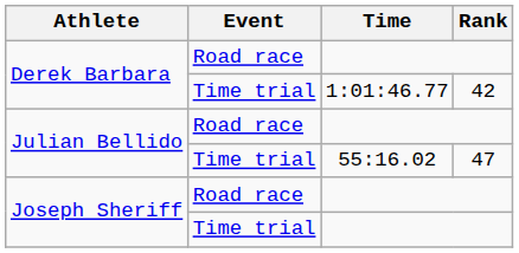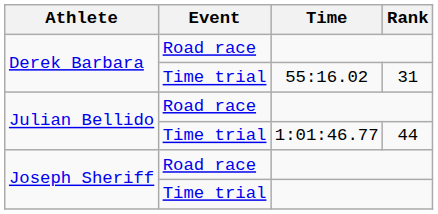Derek Barbara / Time trial | Time: 1:01:46.77 -> 55:16.02
Derek Barbara / Time trial | Rank: 42 -> 31
Julian Bellido / Time trial | Time: 55:16.02 -> 1:01:46.77
Julian Bellido / Time trial | Rank: 47 -> 44
